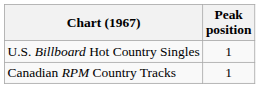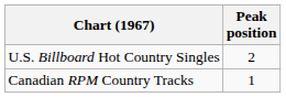U.S. Billboard Hot Country Singles | Peak position: 1 -> 2
